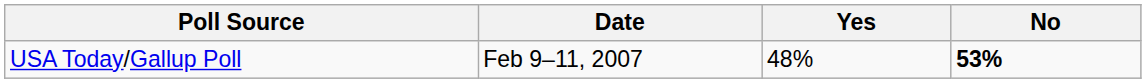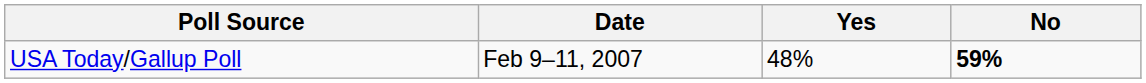USA Today/Gallup Poll | No: 53% -> 59%
